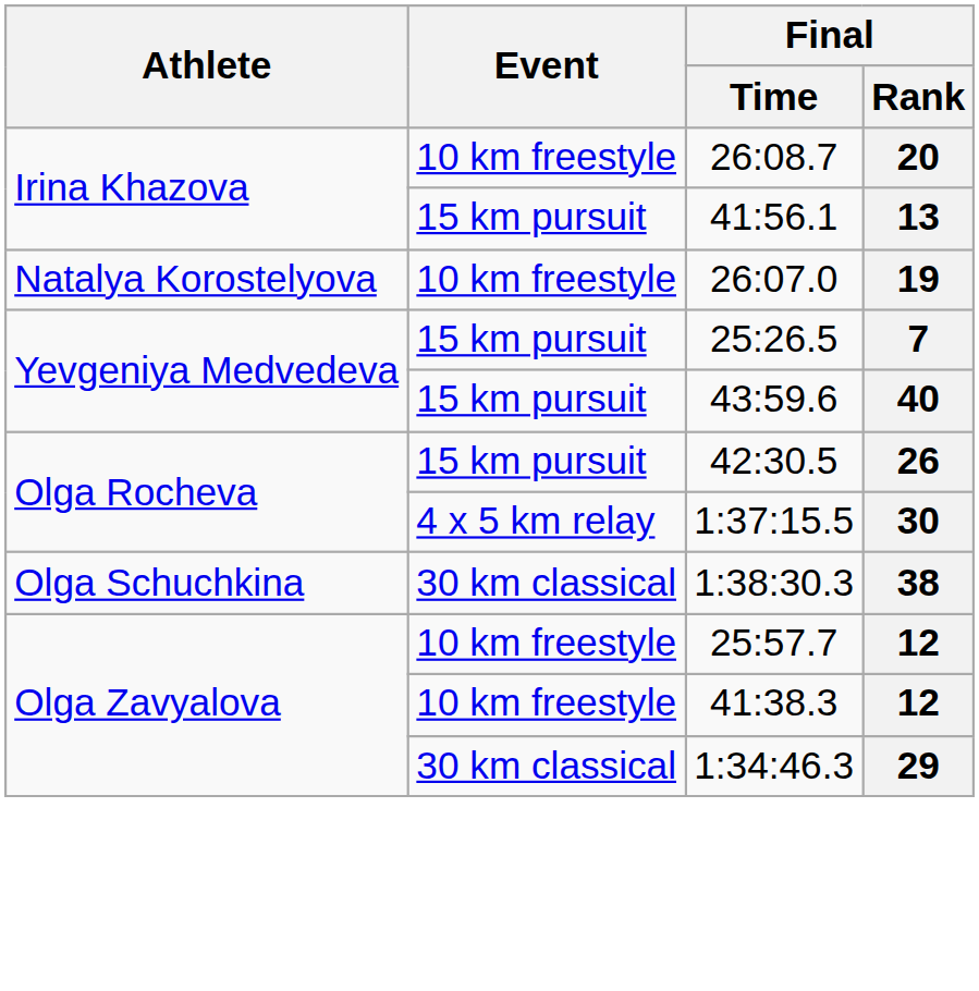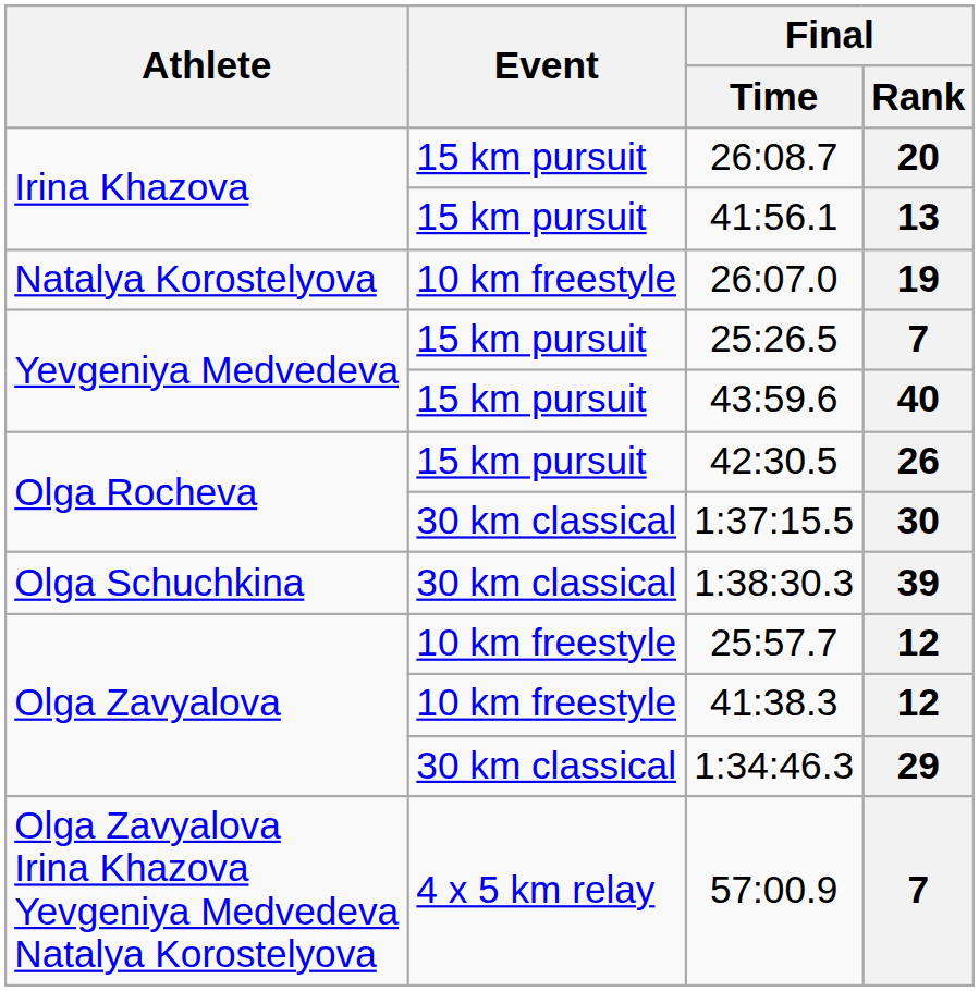26:08.7 | Event: 10 km freestyle -> 15 km pursuit
1:37:15.5 | Event: 4 x 5 km relay -> 30 km classical
1:38:30.3 | Final / Rank: 38 -> 39
+ row: Olga Zavyalova Irina Khazova Yevgeniya Medvedeva Natalya Korostelyova | 4 x 5 km relay | 57:00.9 | 7
